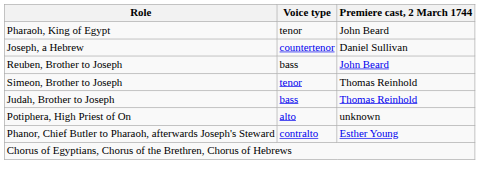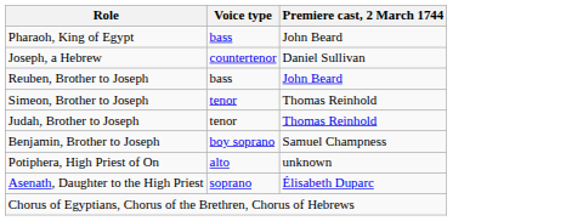Pharaoh, King of Egypt | Voice type: tenor -> bass
Judah, Brother to Joseph | Voice type: bass -> tenor
+ row: Benjamin, Brother to Joseph | boy soprano | Samuel Champness
+ row: Asenath, Daughter to the High Priest | soprano | Élisabeth Duparc
- row: Phanor, Chief Butler to Pharaoh, afterwards Joseph's Steward | contralto | Esther Young
